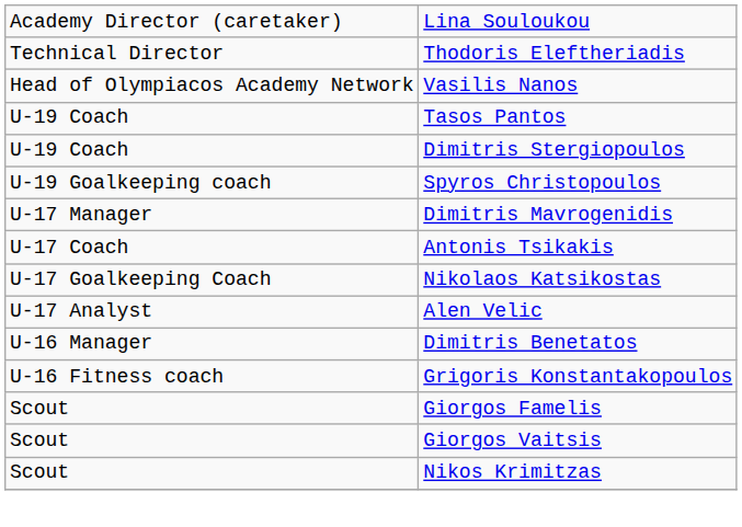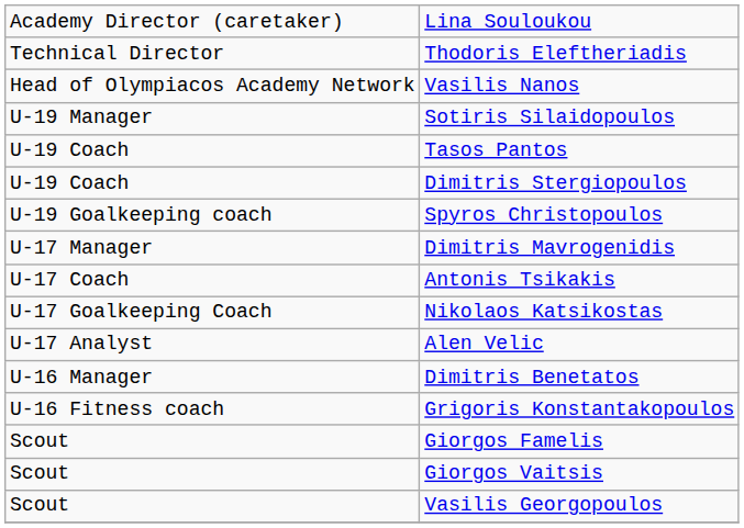+ row: U-19 Manager | Sotiris Silaidopoulos
+ row: Scout | Vasilis Georgopoulos
- row: Scout | Nikos Krimitzas
